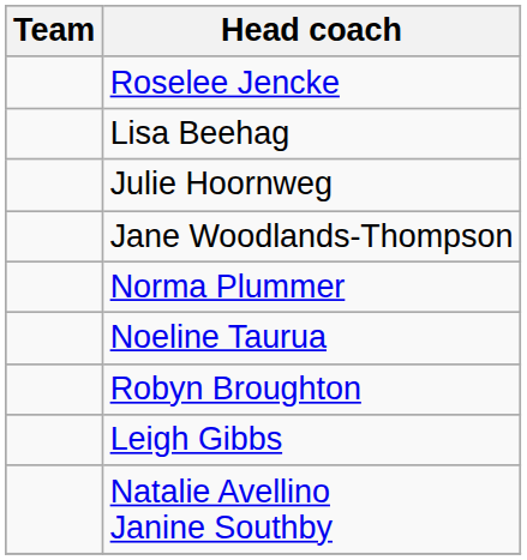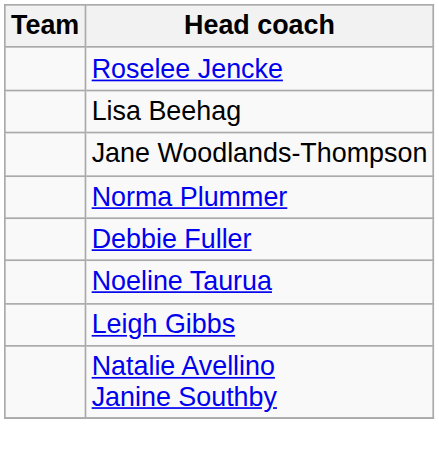- row: Julie Hoornweg
+ row: Debbie Fuller
- row: Robyn Broughton
